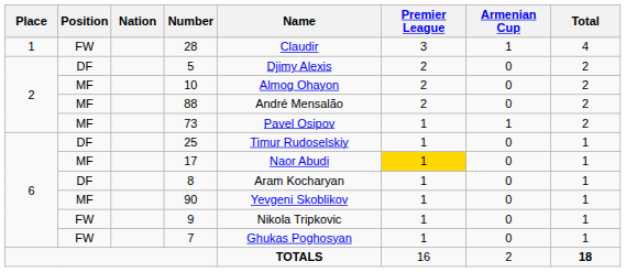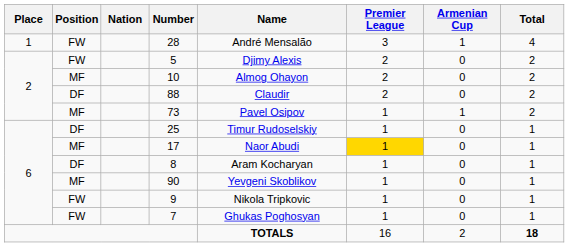28 | Name: Claudir -> André Mensalão
5 | Position: DF -> FW
88 | Position: MF -> DF
88 | Name: André Mensalão -> Claudir
